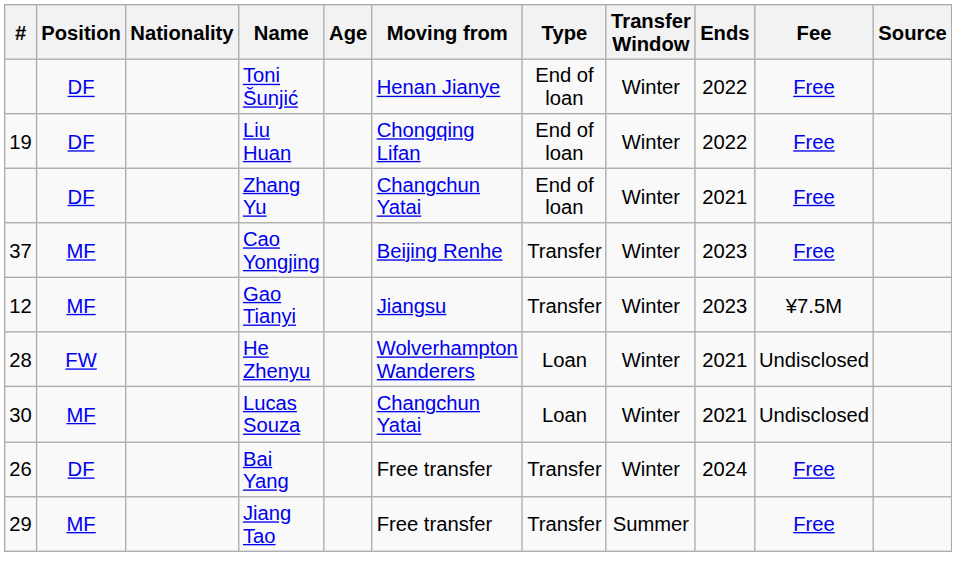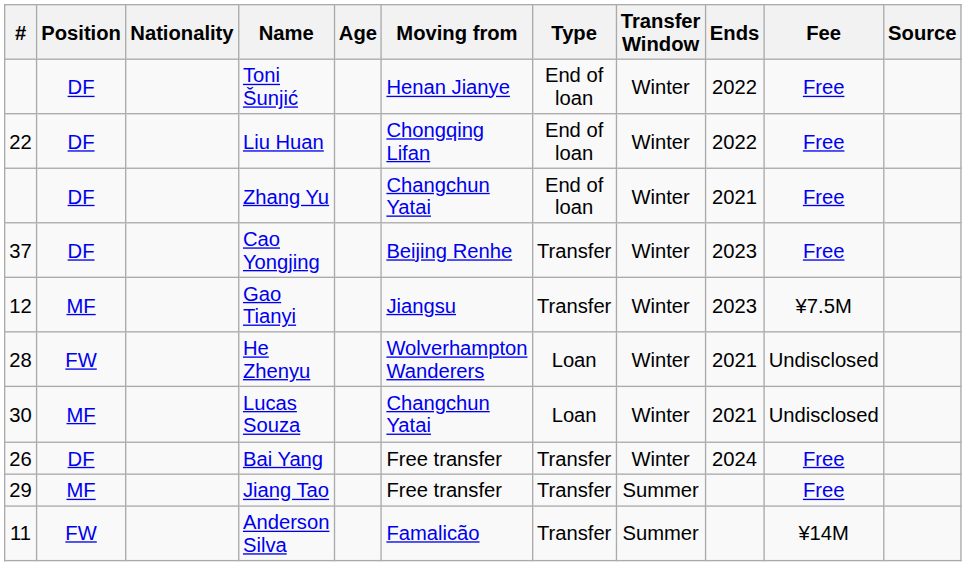Liu Huan | #: 19 -> 22
Cao Yongjing | Position: MF -> DF
+ row: 11 | FW | Anderson Silva | Famalicão | Transfer | Summer | ¥14M
